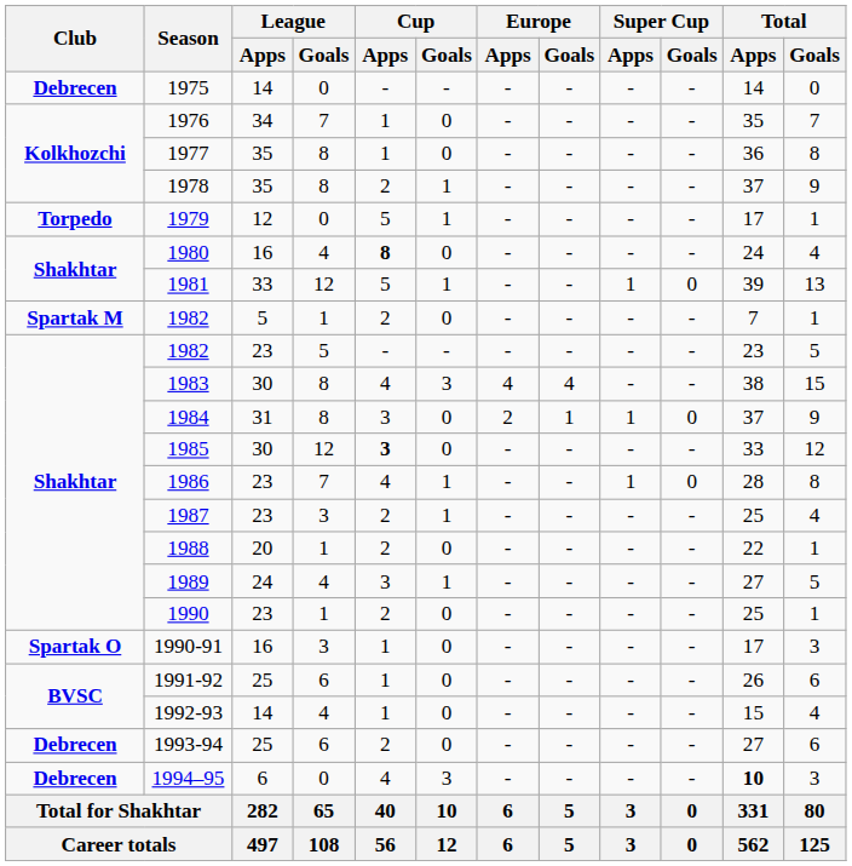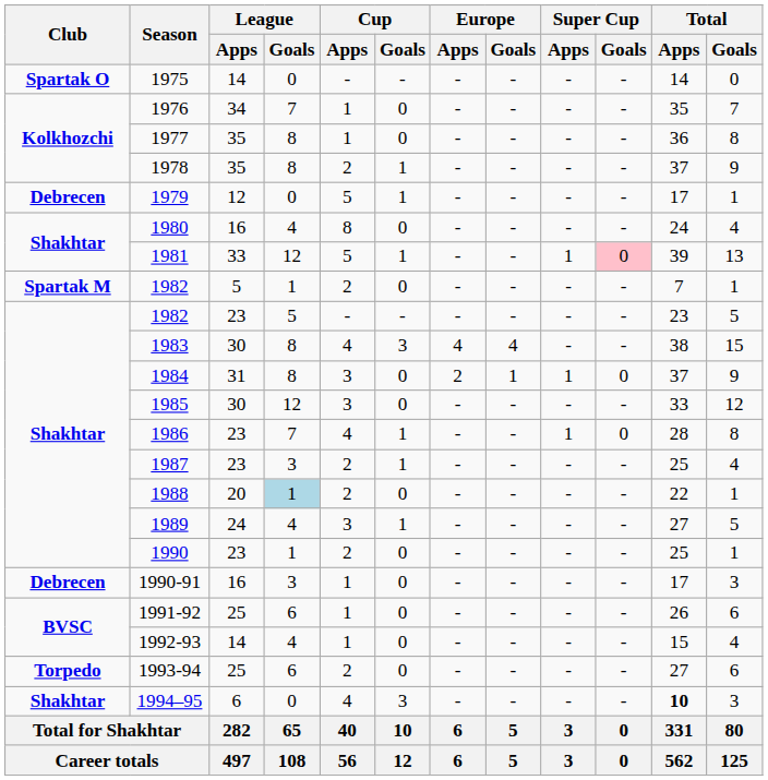1975 | Club: Debrecen -> Spartak O
1979 | Club: Torpedo -> Debrecen
1980 | Cup / Apps: bold -> normal
1981 | Super Cup / Goals: no background -> pink background
1985 | Cup / Apps: bold -> normal
1988 | League / Goals: no background -> lightblue background
1990-91 | Club: Spartak O -> Debrecen
1993-94 | Club: Debrecen -> Torpedo
1994–95 | Club: Debrecen -> Shakhtar
